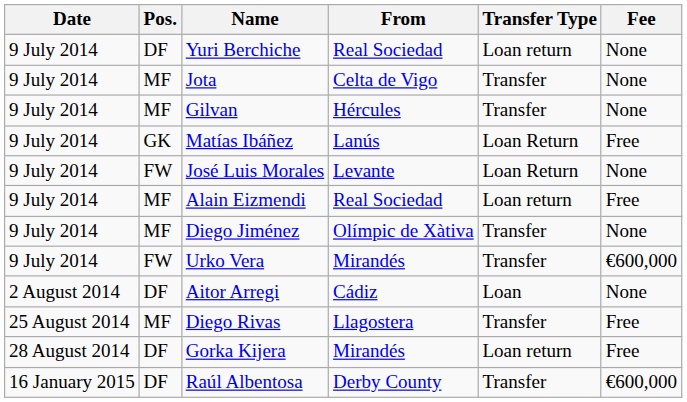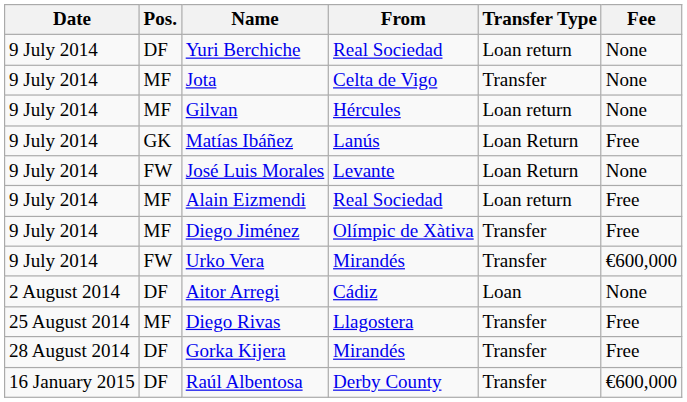Gilvan | Transfer Type: Transfer -> Loan return
Diego Jiménez | Fee: None -> Free
Gorka Kijera | Transfer Type: Loan return -> Transfer
